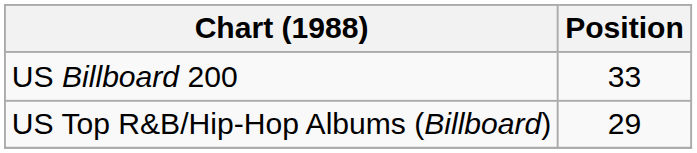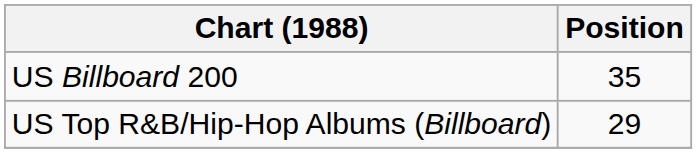US Billboard 200 | Position: 33 -> 35
